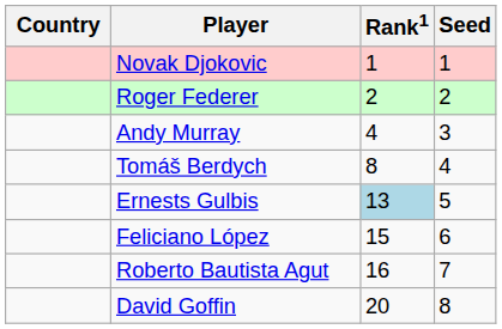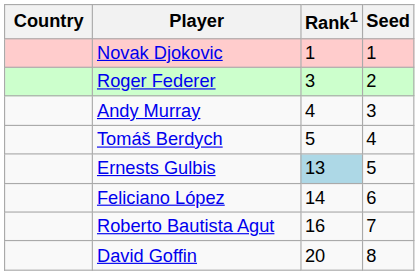Roger Federer | Rank1: 2 -> 3
Tomáš Berdych | Rank1: 8 -> 5
Feliciano López | Rank1: 15 -> 14
